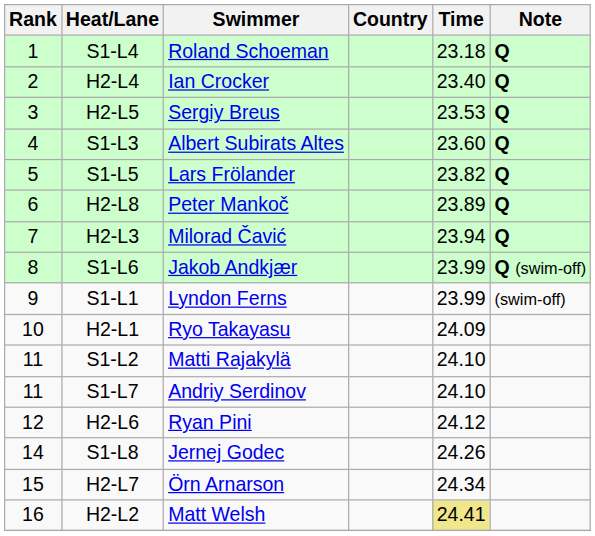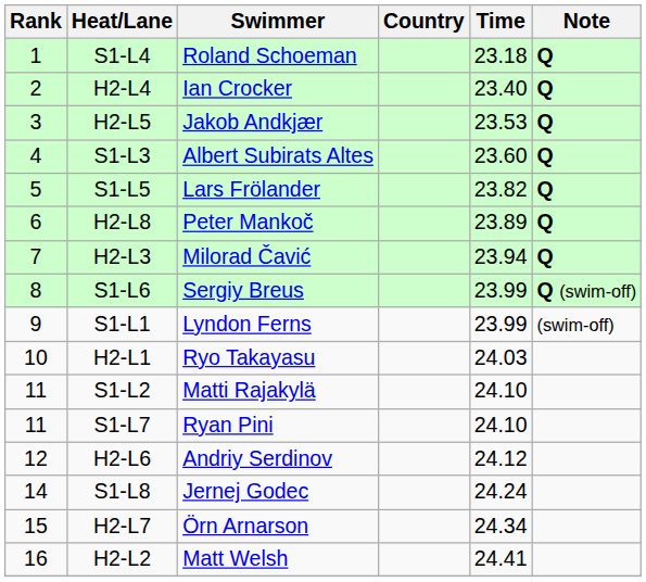H2-L5 | Swimmer: Sergiy Breus -> Jakob Andkjær
S1-L6 | Swimmer: Jakob Andkjær -> Sergiy Breus
H2-L1 | Time: 24.09 -> 24.03
S1-L7 | Swimmer: Andriy Serdinov -> Ryan Pini
H2-L6 | Swimmer: Ryan Pini -> Andriy Serdinov
S1-L8 | Time: 24.26 -> 24.24
H2-L2 | Time: khaki background -> no background
